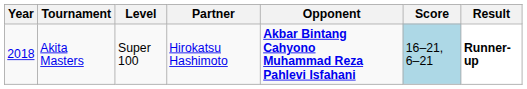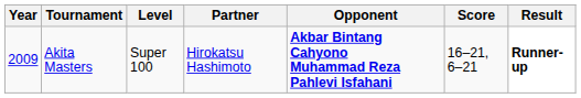Akita Masters | Year: 2018 -> 2009
Akita Masters | Score: lightblue background -> no background
